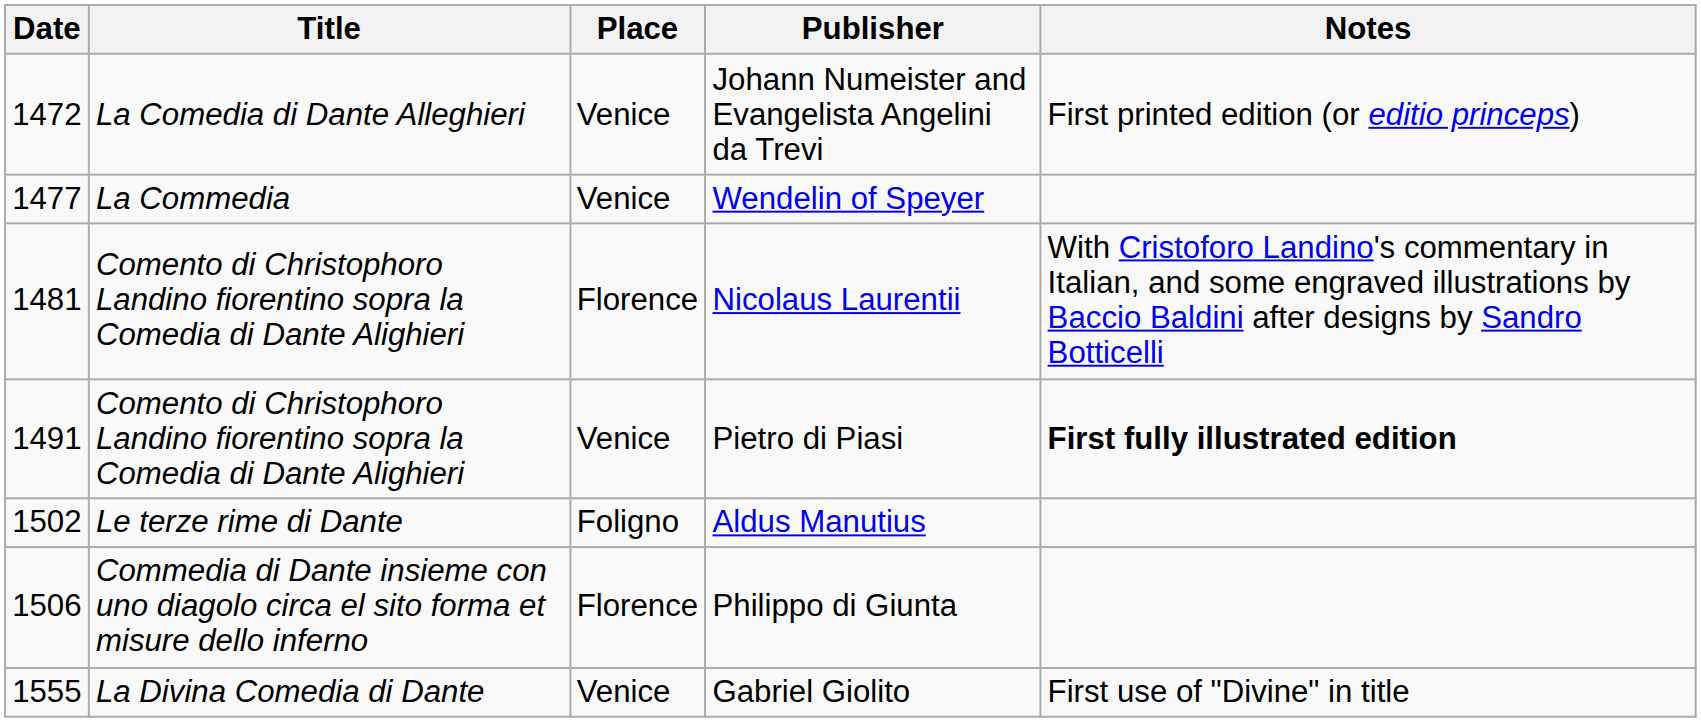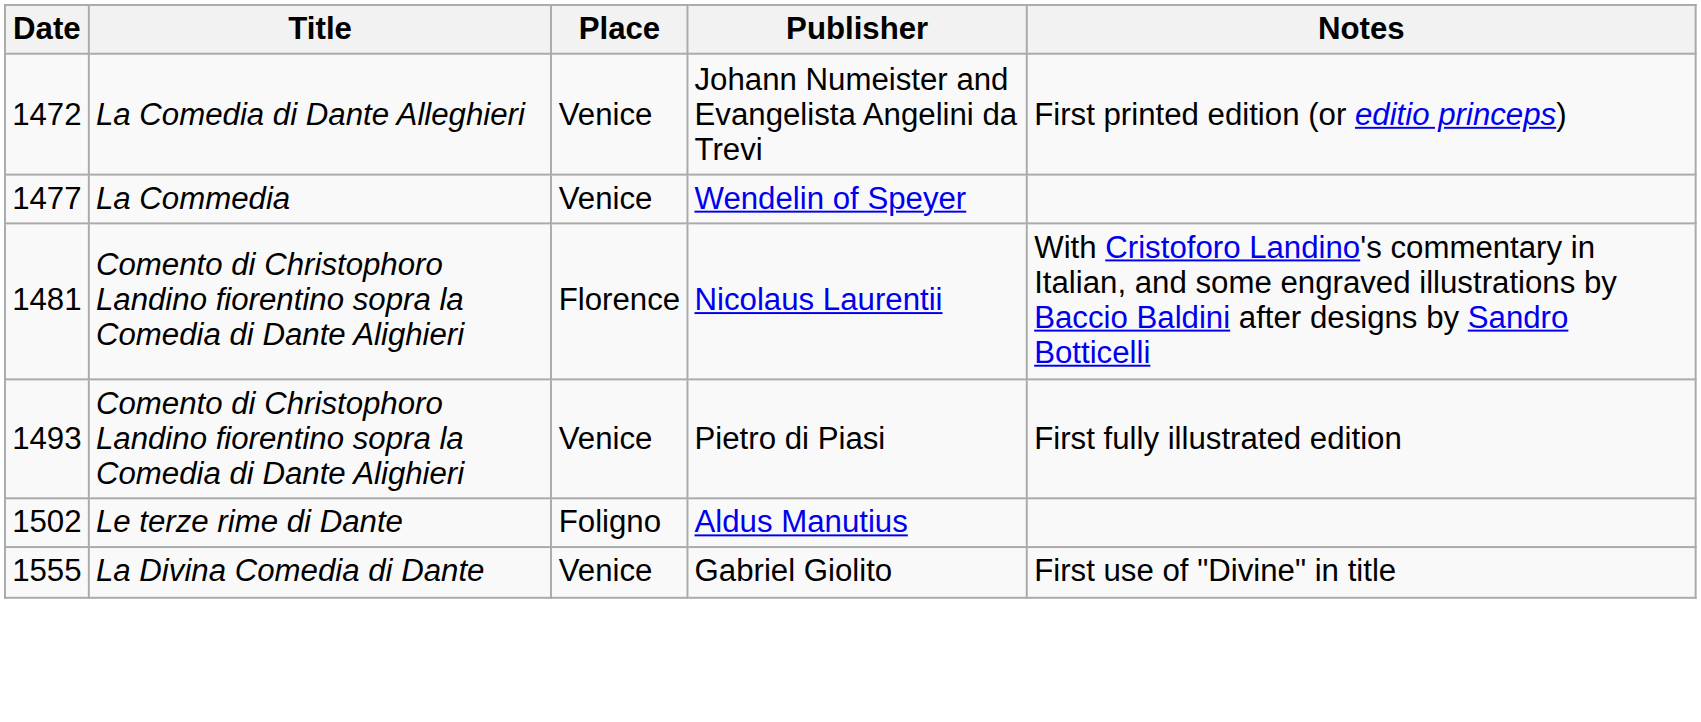Pietro di Piasi | Date: 1491 -> 1493
Pietro di Piasi | Notes: bold -> normal
- row: 1506 | Commedia di Dante insieme con uno diagolo circa el sito forma et misure dello inferno | Florence | Philippo di Giunta
